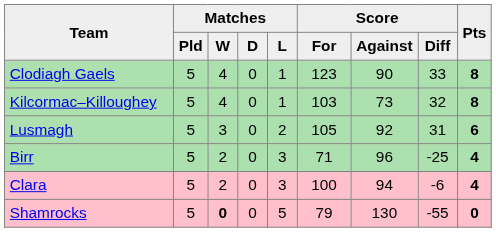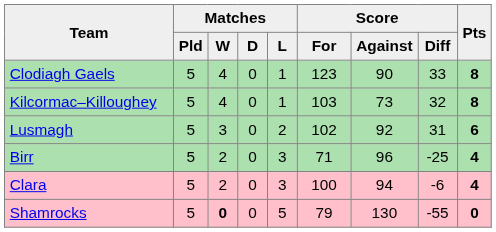Lusmagh | Score / For: 105 -> 102
